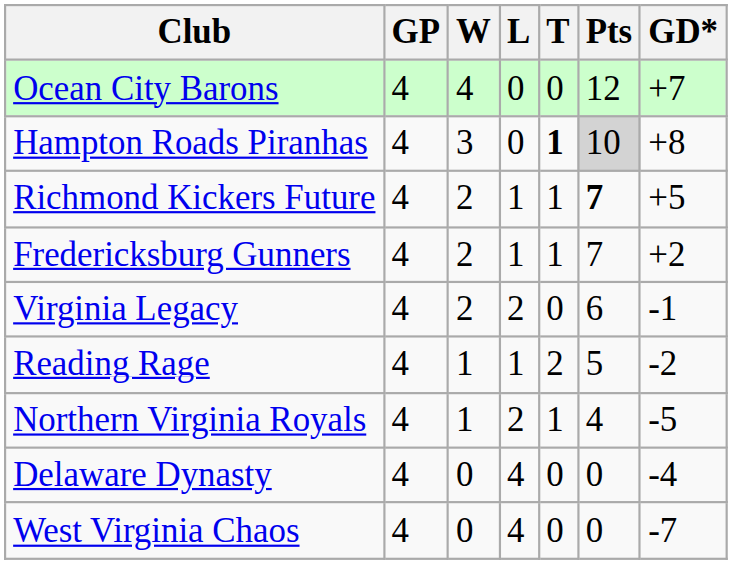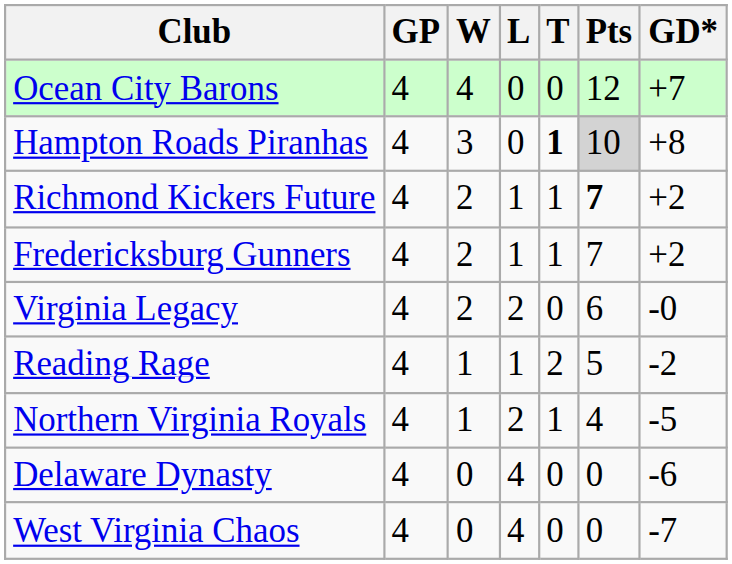Richmond Kickers Future | GD*: +5 -> +2
Virginia Legacy | GD*: -1 -> -0
Delaware Dynasty | GD*: -4 -> -6
